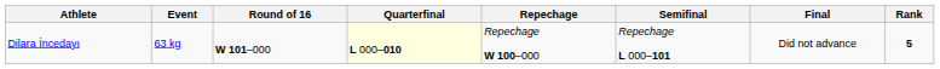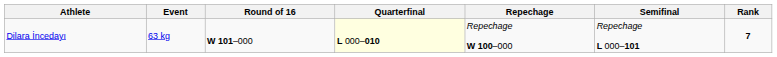- column: Final | Did not advance
Dilara İncedayı | Rank: 5 -> 7
